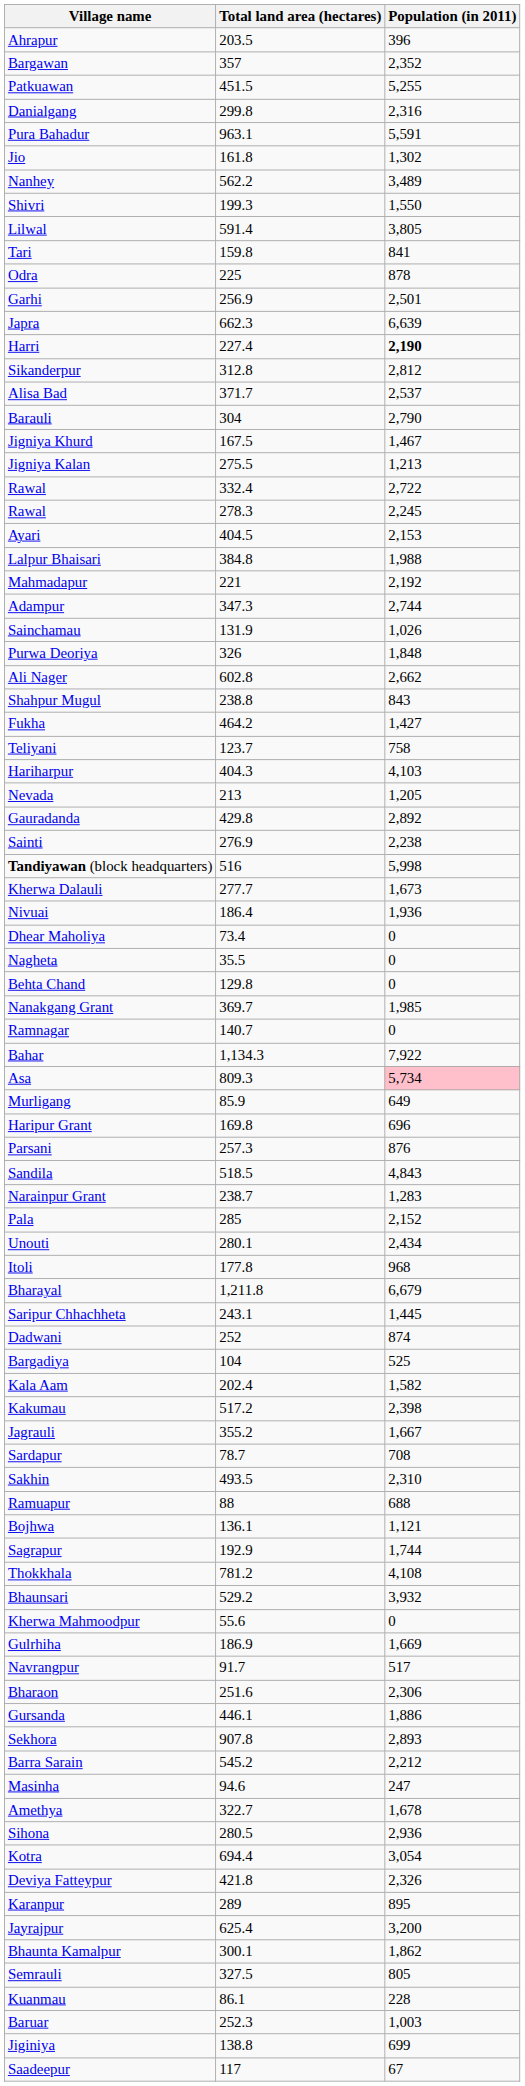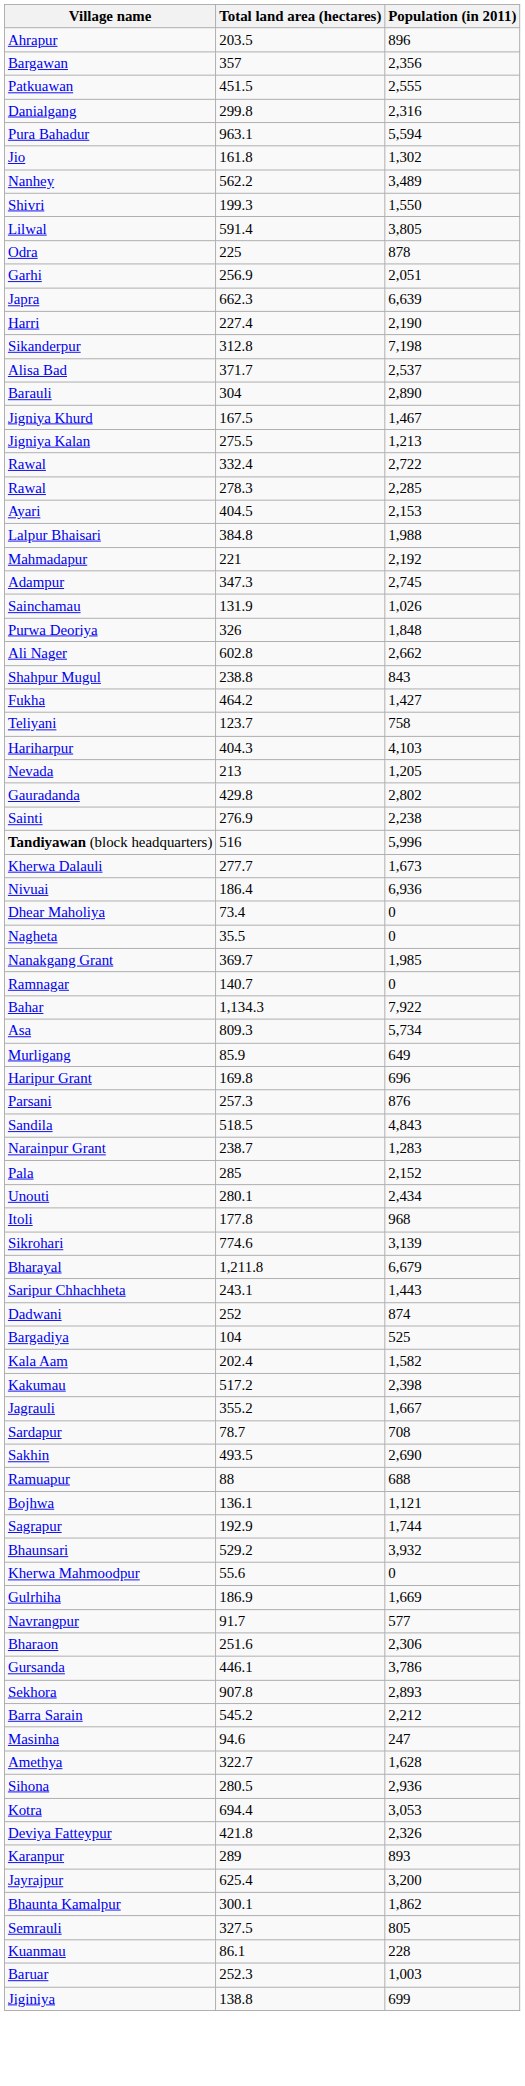Ahrapur | Population (in 2011): 396 -> 896
Bargawan | Population (in 2011): 2,352 -> 2,356
Patkuawan | Population (in 2011): 5,255 -> 2,555
Pura Bahadur | Population (in 2011): 5,591 -> 5,594
- row: Tari | 159.8 | 841
Garhi | Population (in 2011): 2,501 -> 2,051
Harri | Population (in 2011): bold -> normal
Sikanderpur | Population (in 2011): 2,812 -> 7,198
Barauli | Population (in 2011): 2,790 -> 2,890
Rawal / 278.3 | Population (in 2011): 2,245 -> 2,285
Adampur | Population (in 2011): 2,744 -> 2,745
Gauradanda | Population (in 2011): 2,892 -> 2,802
Tandiyawan (block headquarters) | Population (in 2011): 5,998 -> 5,996
Nivuai | Population (in 2011): 1,936 -> 6,936
- row: Behta Chand | 129.8 | 0
Asa | Population (in 2011): pink background -> no background
+ row: Sikrohari | 774.6 | 3,139
Saripur Chhachheta | Population (in 2011): 1,445 -> 1,443
Sakhin | Population (in 2011): 2,310 -> 2,690
- row: Thokkhala | 781.2 | 4,108
Navrangpur | Population (in 2011): 517 -> 577
Gursanda | Population (in 2011): 1,886 -> 3,786
Amethya | Population (in 2011): 1,678 -> 1,628
Kotra | Population (in 2011): 3,054 -> 3,053
Karanpur | Population (in 2011): 895 -> 893
- row: Saadeepur | 117 | 67
